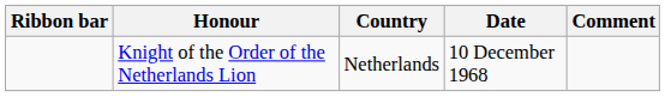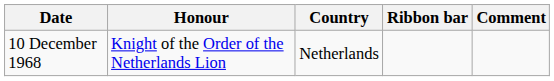columns swapped: Ribbon bar <-> Date
